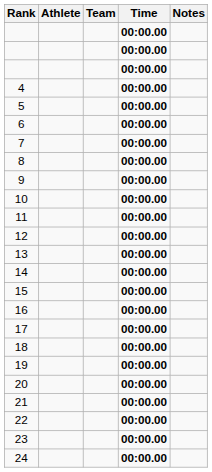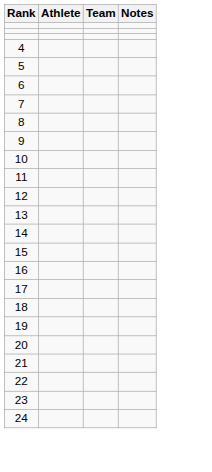- column: Time | 00:00.00 | 00:00.00 | 00:00.00 | 00:00.00 | 00:00.00 | 00:00.00 | 00:00.00 | 00:00.00 | 00:00.00 | 00:00.00 | 00:00.00 | 00:00.00 | 00:00.00 | 00:00.00 | 00:00.00 | 00:00.00 | 00:00.00 | 00:00.00 | 00:00.00 | 00:00.00 | 00:00.00 | 00:00.00 | 00:00.00 | 00:00.00
